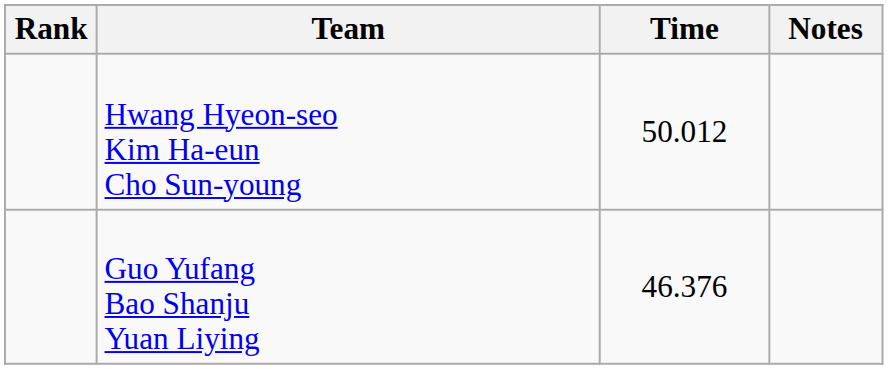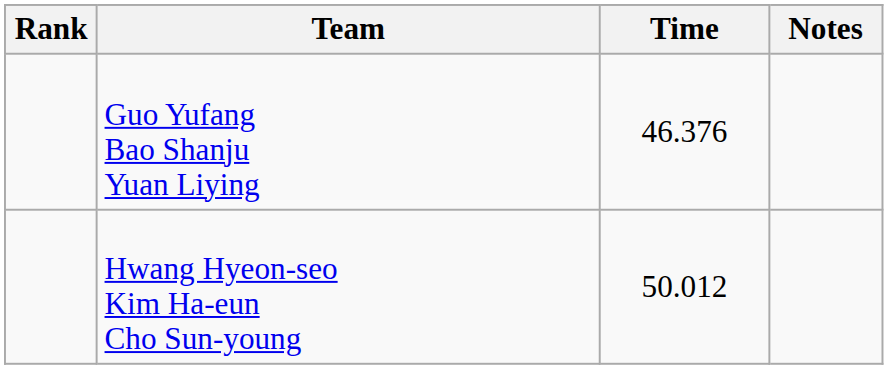rows swapped: Guo Yufang Bao Shanju Yuan Liying <-> Hwang Hyeon-seo Kim Ha-eun Cho Sun-young
